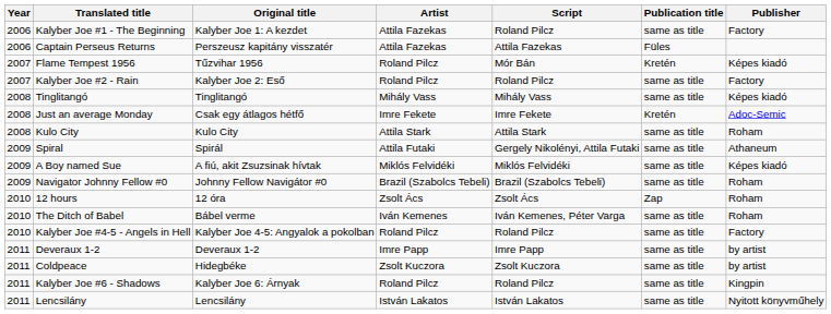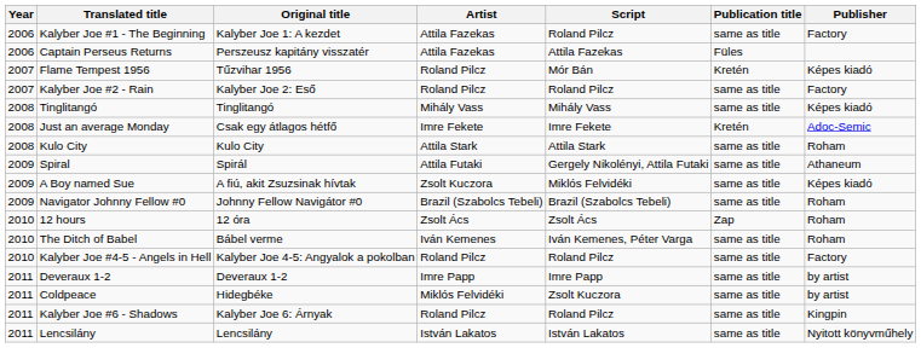A Boy named Sue | Artist: Miklós Felvidéki -> Zsolt Kuczora
Coldpeace | Artist: Zsolt Kuczora -> Miklós Felvidéki
